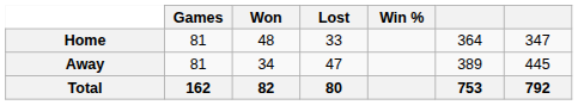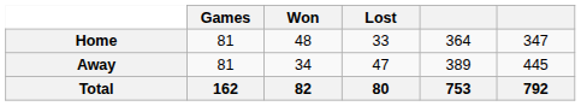- column: Win %
